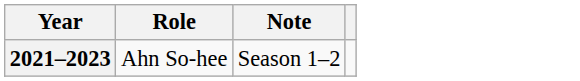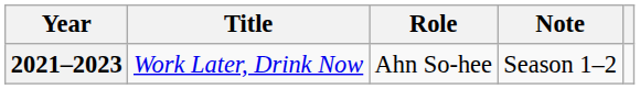+ column: Title | Work Later, Drink Now
